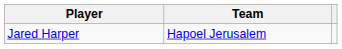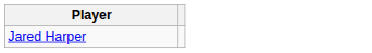- column: Team | Hapoel Jerusalem
